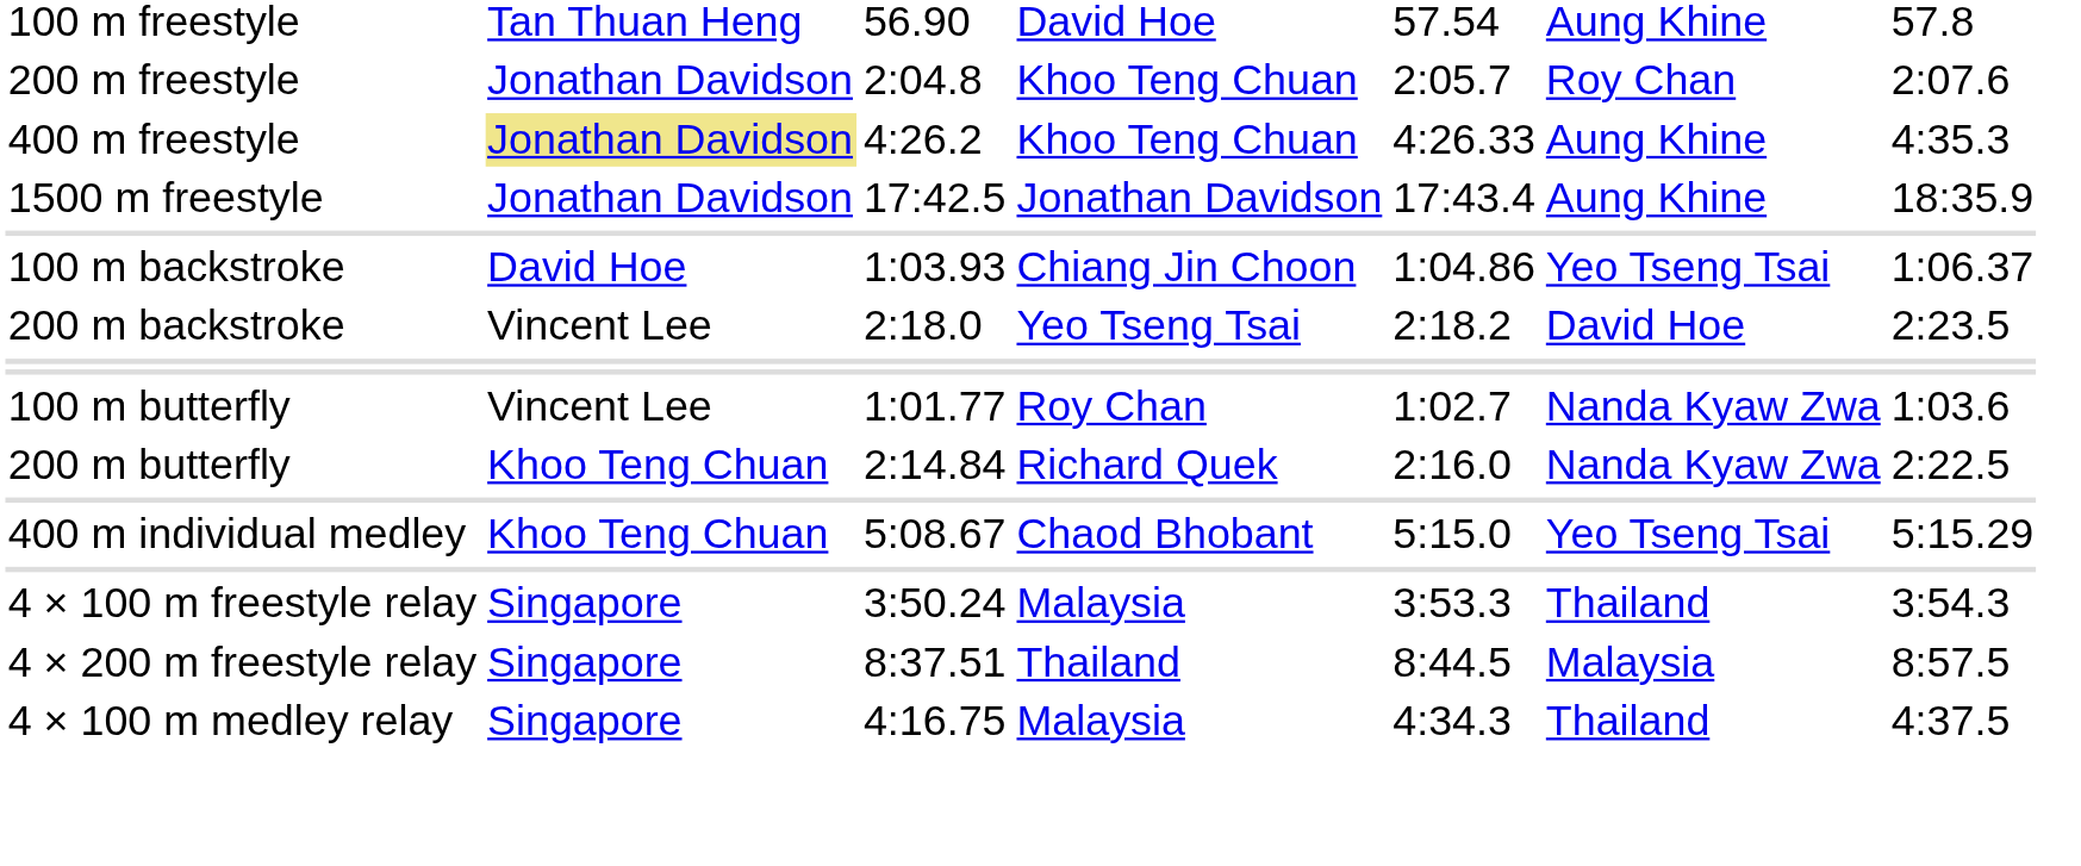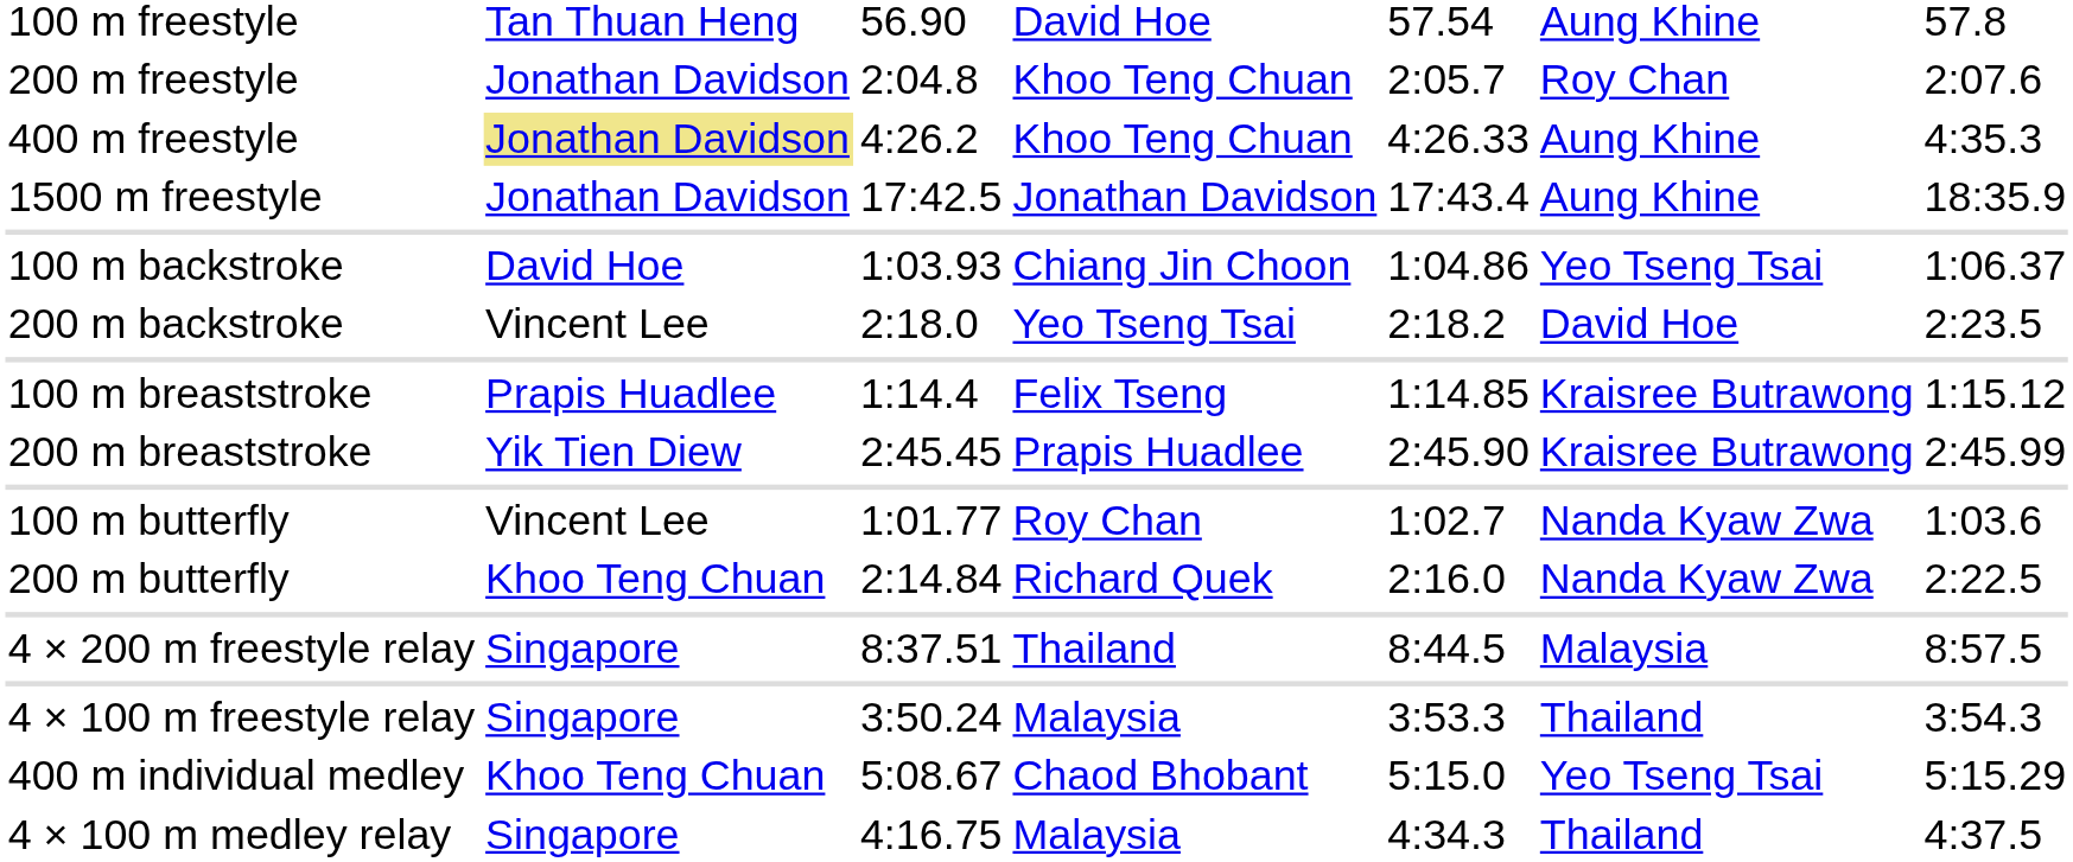+ row: 100 m breaststroke | Prapis Huadlee | 1:14.4 | Felix Tseng | 1:14.85 | Kraisree Butrawong | 1:15.12
+ row: 200 m breaststroke | Yik Tien Diew | 2:45.45 | Prapis Huadlee | 2:45.90 | Kraisree Butrawong | 2:45.99
rows swapped: 400 m individual medley <-> 4 × 200 m freestyle relay
